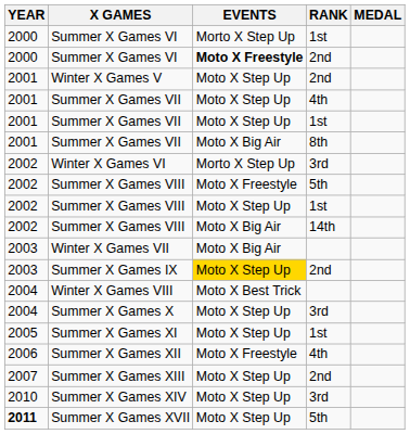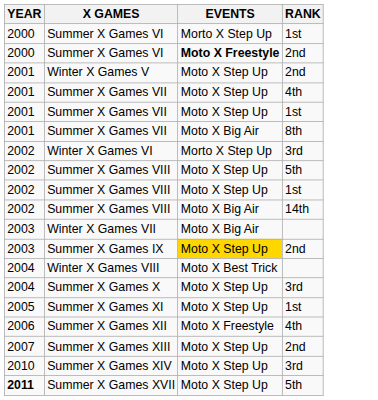- column: MEDAL
Summer X Games VIII / 5th | EVENTS: Moto X Freestyle -> Moto X Step Up
